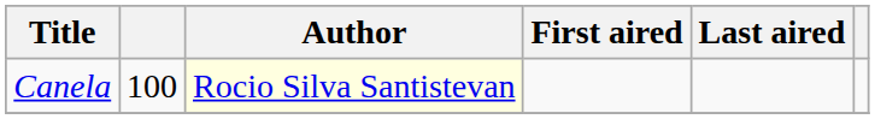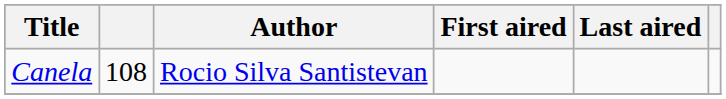Canela | column 2: 100 -> 108
Canela | Author: lightyellow background -> no background
